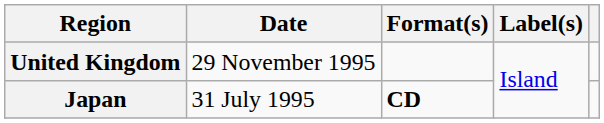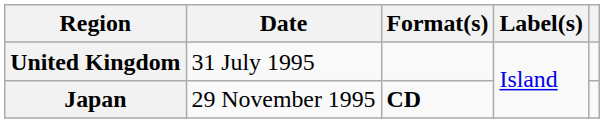United Kingdom | Date: 29 November 1995 -> 31 July 1995
Japan | Date: 31 July 1995 -> 29 November 1995
